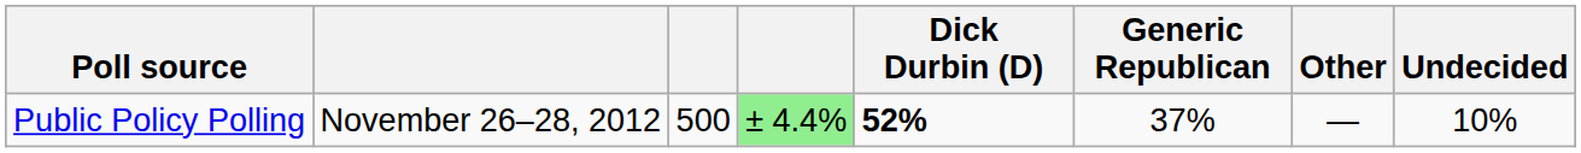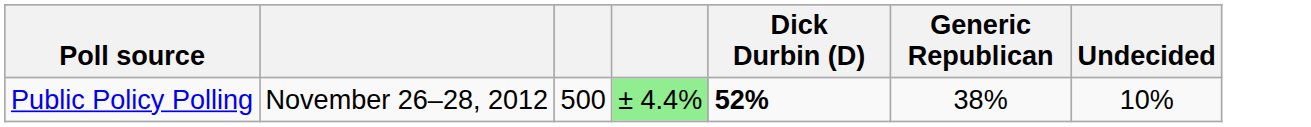- column: Other | —
Public Policy Polling | Generic Republican: 37% -> 38%
